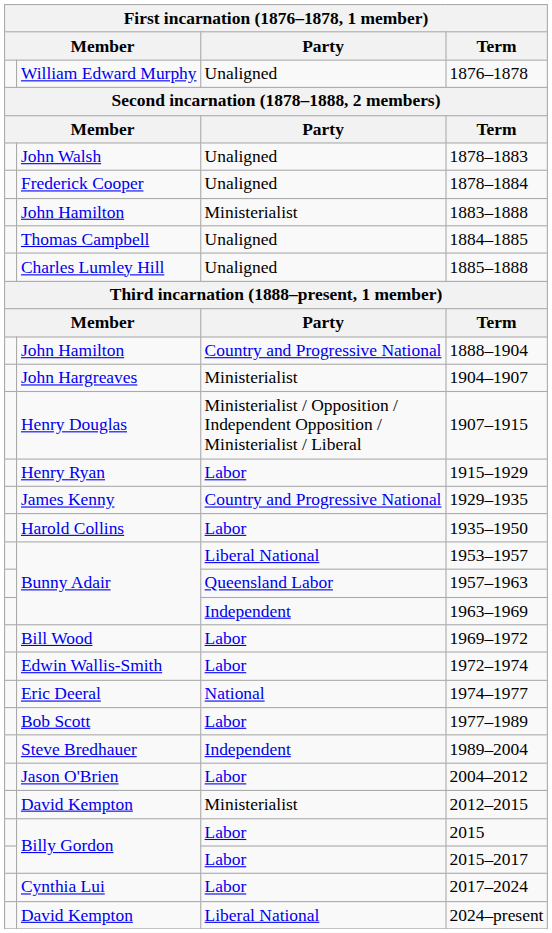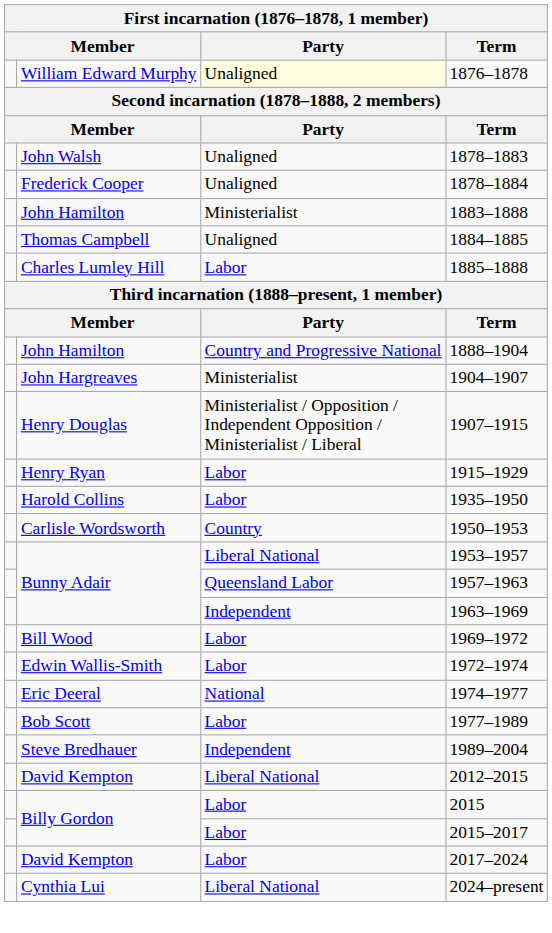1876–1878 | Party: no background -> lightyellow background
1885–1888 | Party: Unaligned -> Labor
- row: James Kenny | Country and Progressive National | 1929–1935
+ row: Carlisle Wordsworth | Country | 1950–1953
- row: Jason O'Brien | Labor | 2004–2012
2012–2015 | Party: Ministerialist -> Liberal National
2017–2024 | column 2: Cynthia Lui -> David Kempton
2024–present | column 2: David Kempton -> Cynthia Lui
